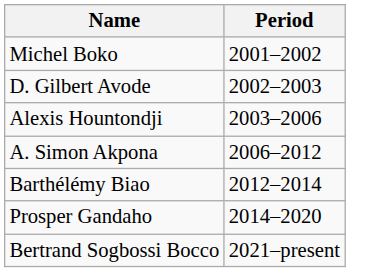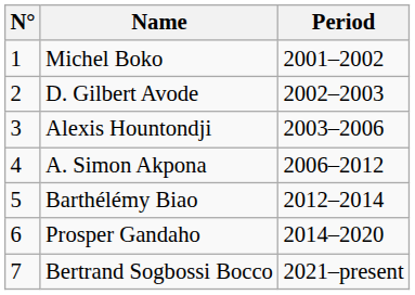+ column: N° | 1 | 2 | 3 | 4 | 5 | 6 | 7
